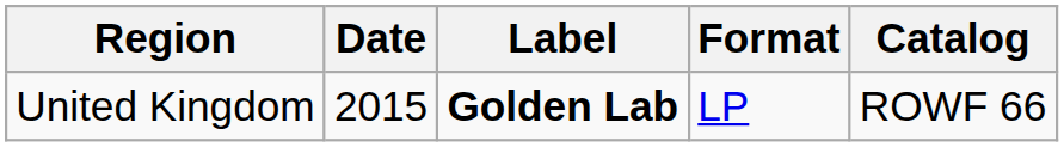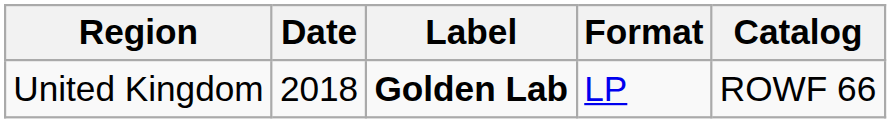United Kingdom | Date: 2015 -> 2018
